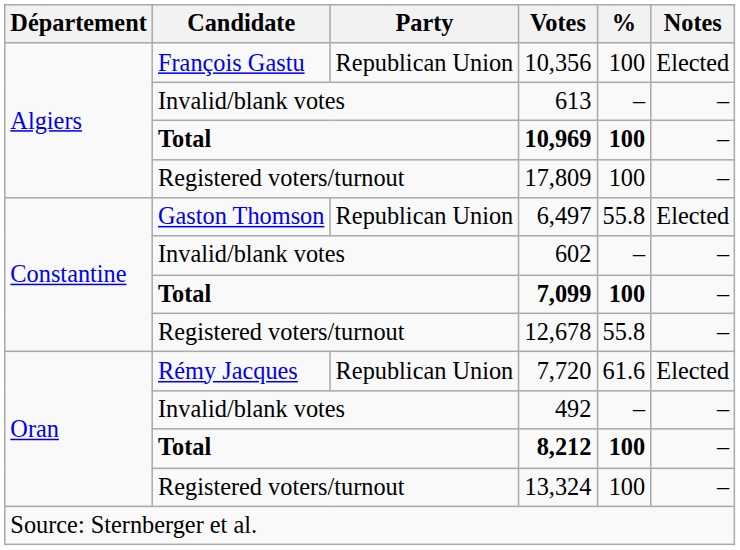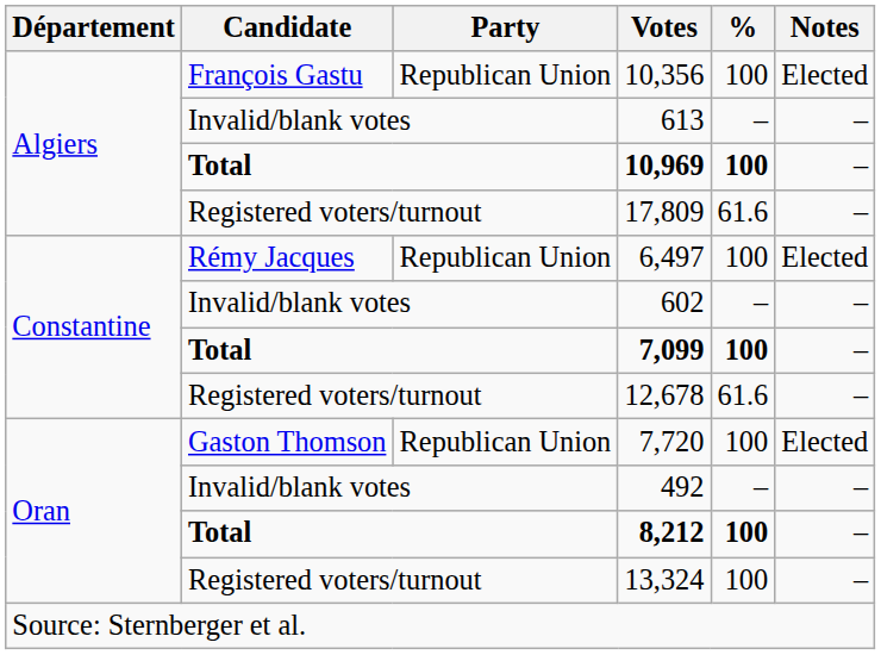17,809 | %: 100 -> 61.6
6,497 | Candidate: Gaston Thomson -> Rémy Jacques
6,497 | %: 55.8 -> 100
12,678 | %: 55.8 -> 61.6
7,720 | Candidate: Rémy Jacques -> Gaston Thomson
7,720 | %: 61.6 -> 100
